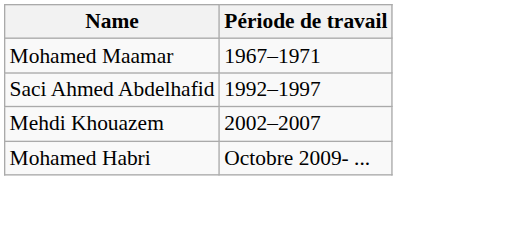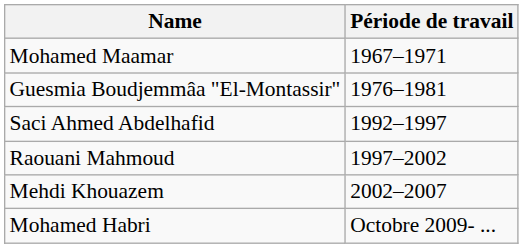+ row: Guesmia Boudjemmâa "El-Montassir" | 1976–1981
+ row: Raouani Mahmoud | 1997–2002
